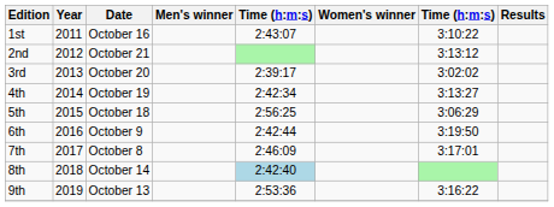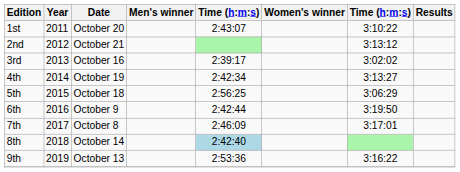1st | Date: October 16 -> October 20
3rd | Date: October 20 -> October 16
